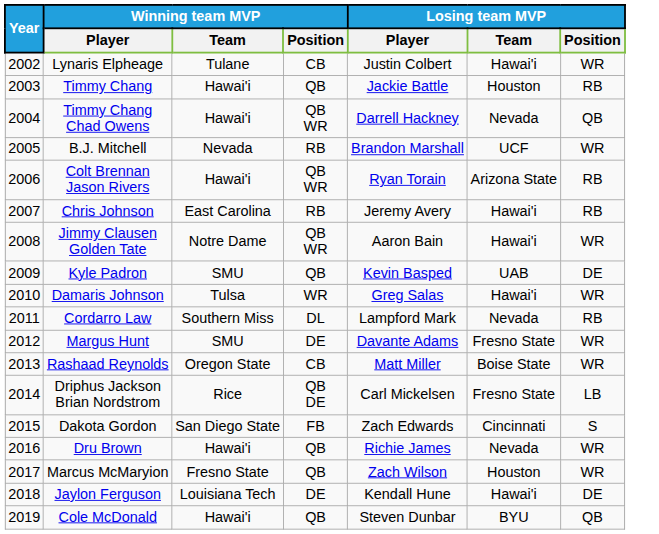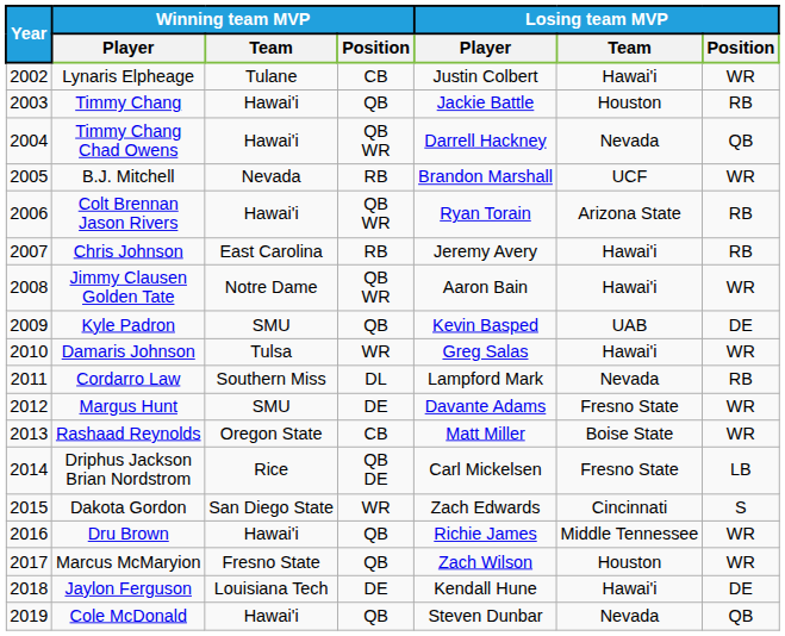Dakota Gordon | Winning team MVP / Position: FB -> WR
Dru Brown | Losing team MVP / Team: Nevada -> Middle Tennessee
Cole McDonald | Losing team MVP / Team: BYU -> Nevada
